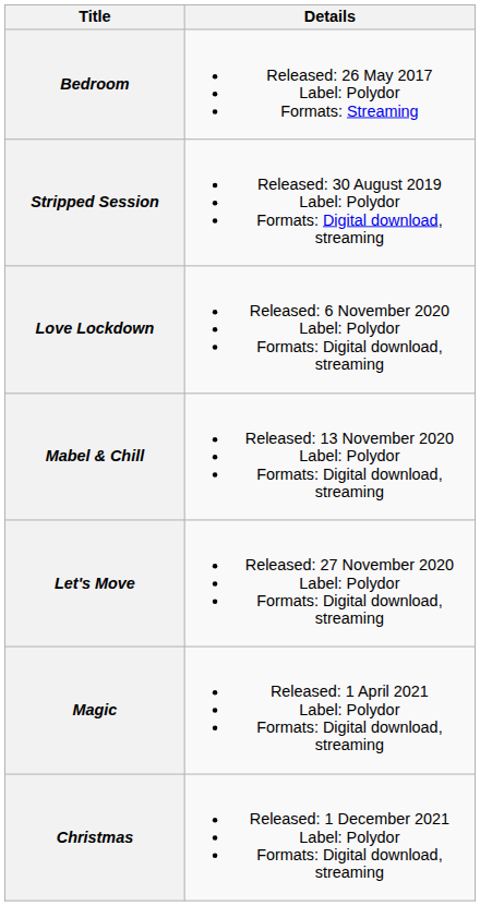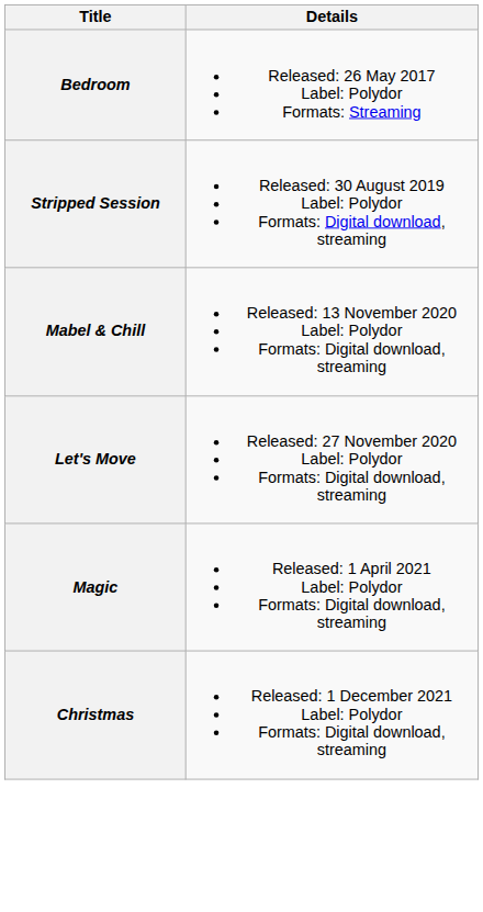- row: Love Lockdown | Released: 6 November 2020 Label: Polydor Formats: Digital download, streaming
